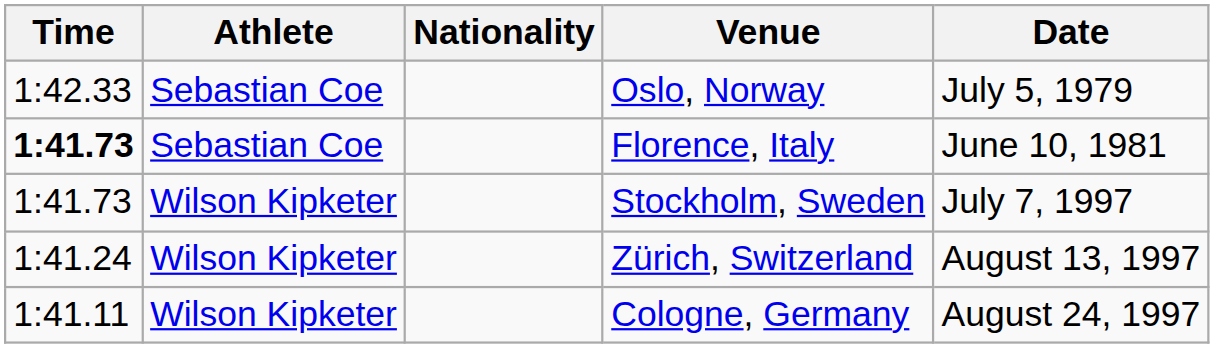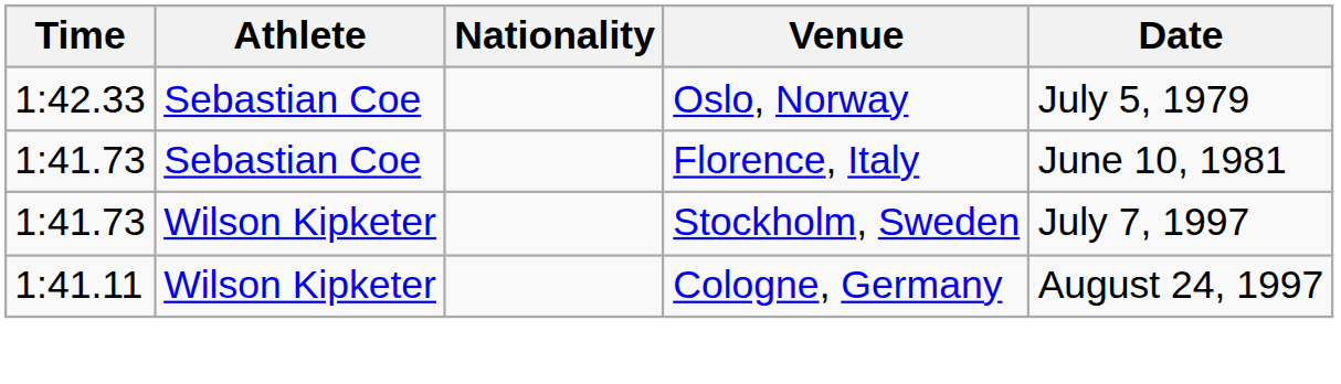Florence, Italy | Time: bold -> normal
- row: 1:41.24 | Wilson Kipketer | Zürich, Switzerland | August 13, 1997
